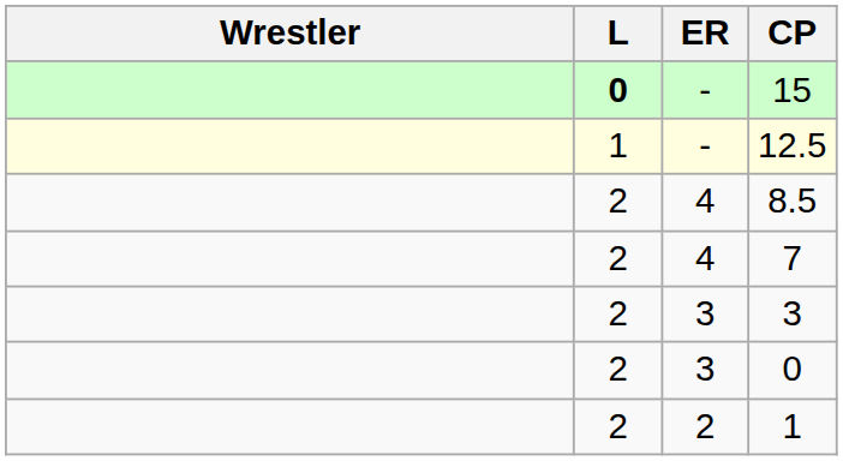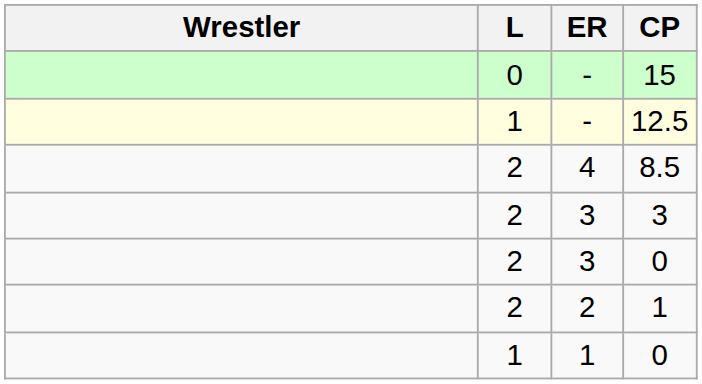15 | L: bold -> normal
- row: 2 | 4 | 7
+ row: 1 | 1 | 0
